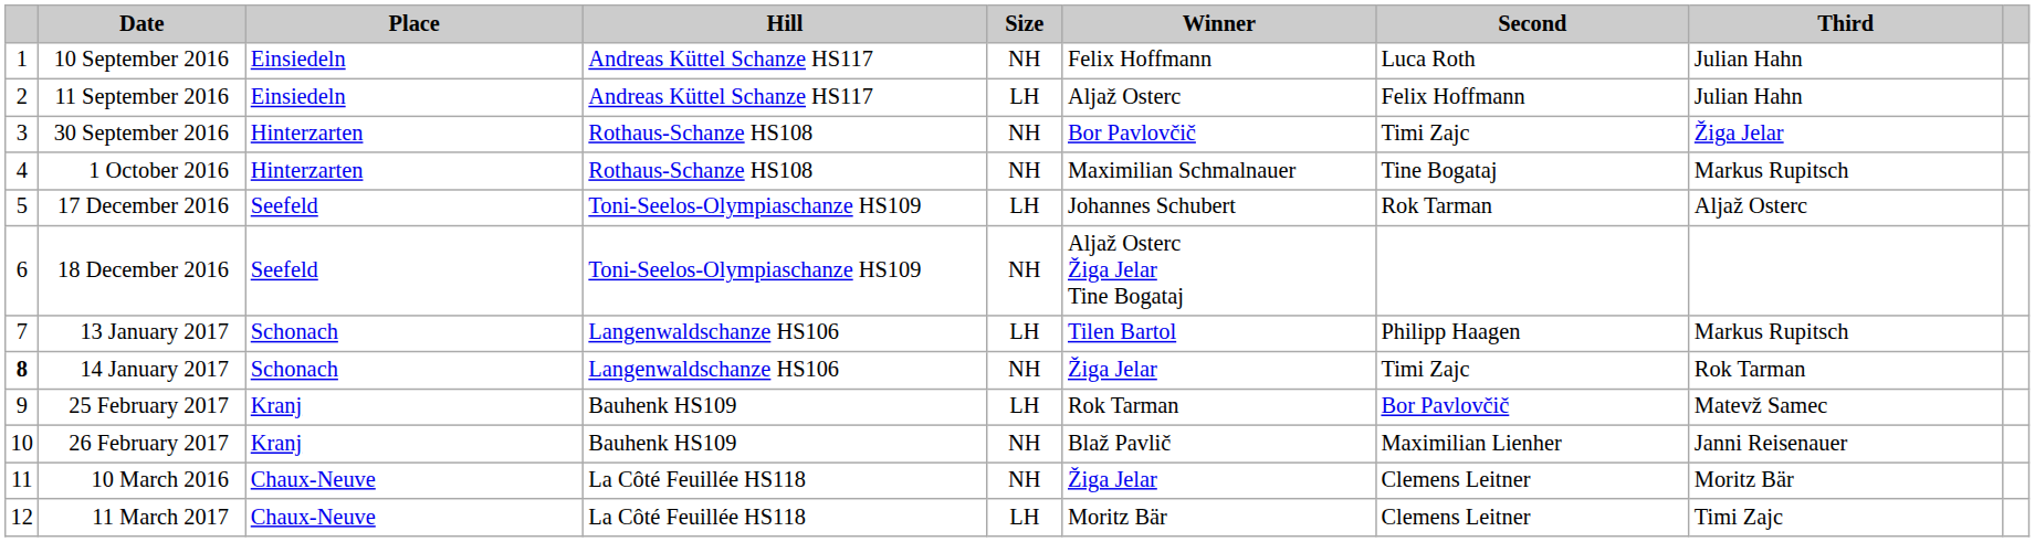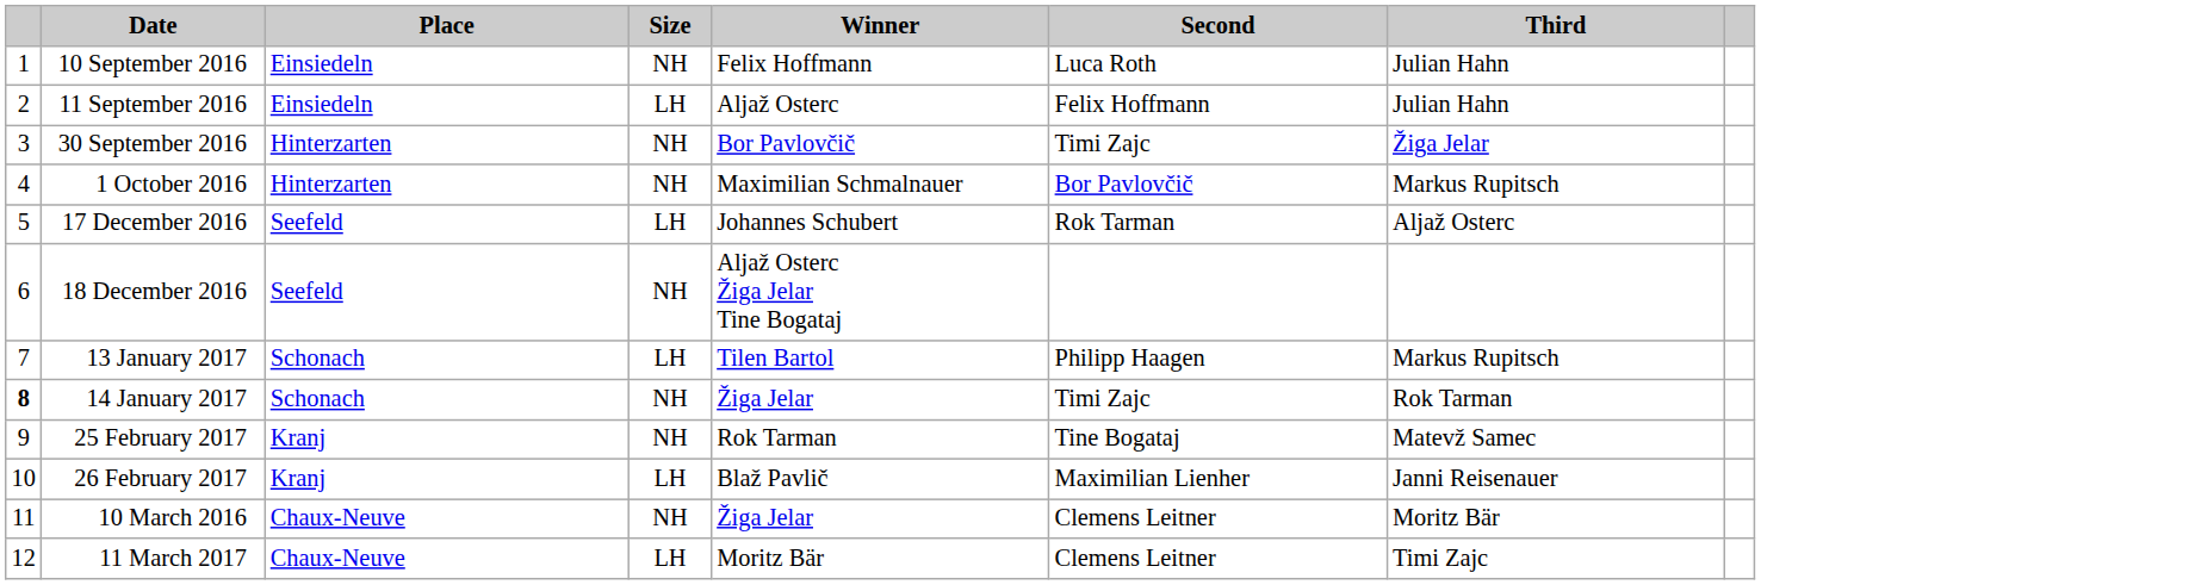- column: Hill | Andreas Küttel Schanze HS117 | Andreas Küttel Schanze HS117 | Rothaus-Schanze HS108 | Rothaus-Schanze HS108 | Toni-Seelos-Olympiaschanze HS109 | Toni-Seelos-Olympiaschanze HS109 | Langenwaldschanze HS106 | Langenwaldschanze HS106 | Bauhenk HS109 | Bauhenk HS109 | La Côté Feuillée HS118 | La Côté Feuillée HS118
1 October 2016 | Second: Tine Bogataj -> Bor Pavlovčič
25 February 2017 | Size: LH -> NH
25 February 2017 | Second: Bor Pavlovčič -> Tine Bogataj
26 February 2017 | Size: NH -> LH
